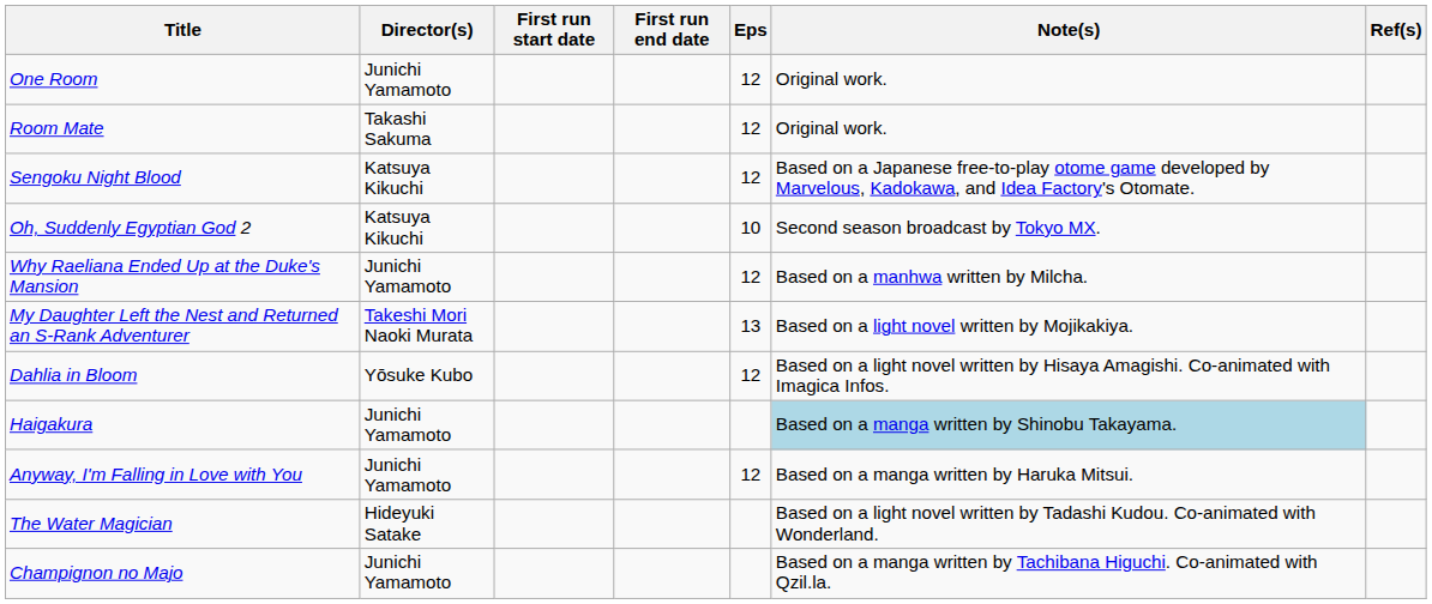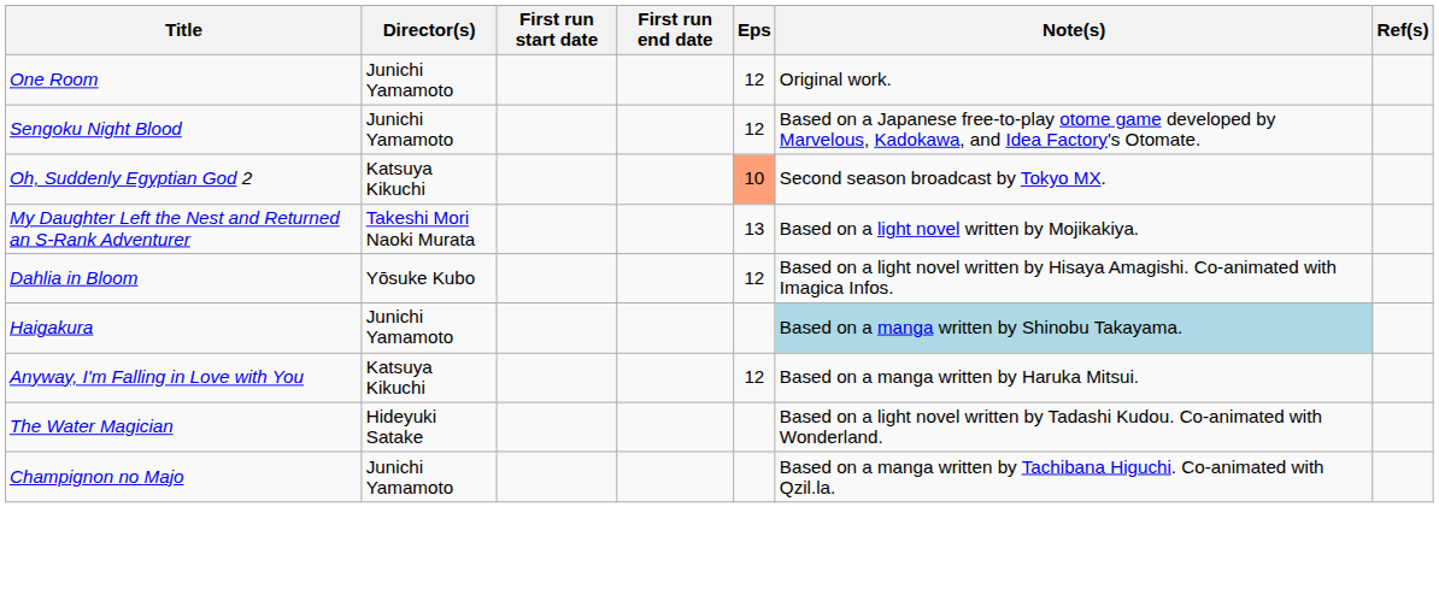- row: Room Mate | Takashi Sakuma | 12 | Original work.
Sengoku Night Blood | Director(s): Katsuya Kikuchi -> Junichi Yamamoto
Oh, Suddenly Egyptian God 2 | Eps: no background -> lightsalmon background
- row: Why Raeliana Ended Up at the Duke's Mansion | Junichi Yamamoto | 12 | Based on a manhwa written by Milcha.
Anyway, I'm Falling in Love with You | Director(s): Junichi Yamamoto -> Katsuya Kikuchi
